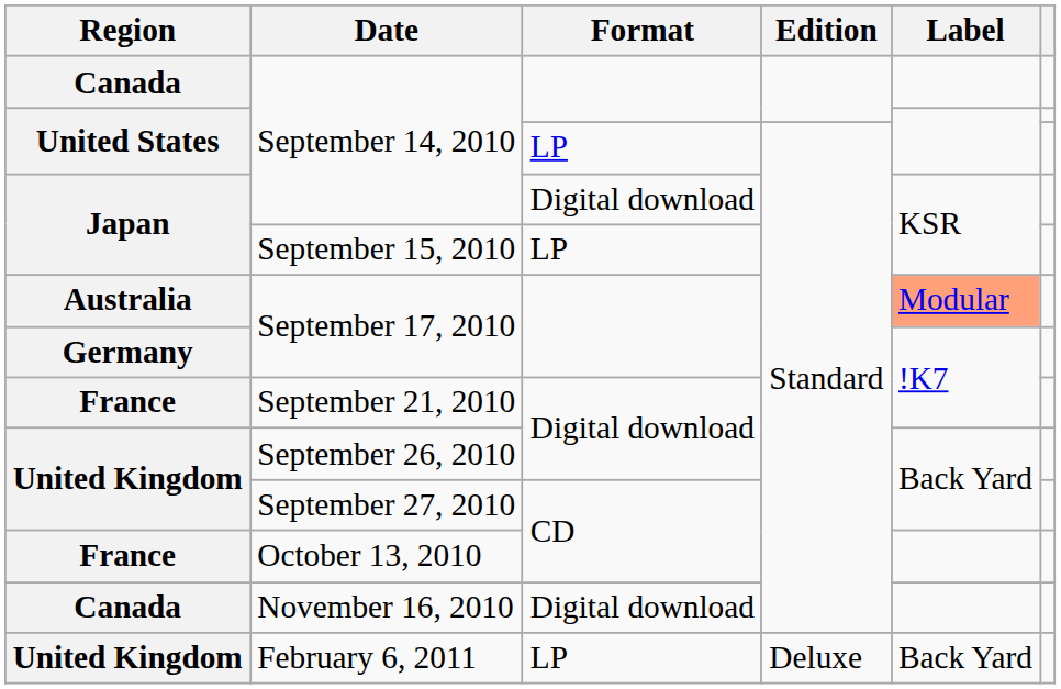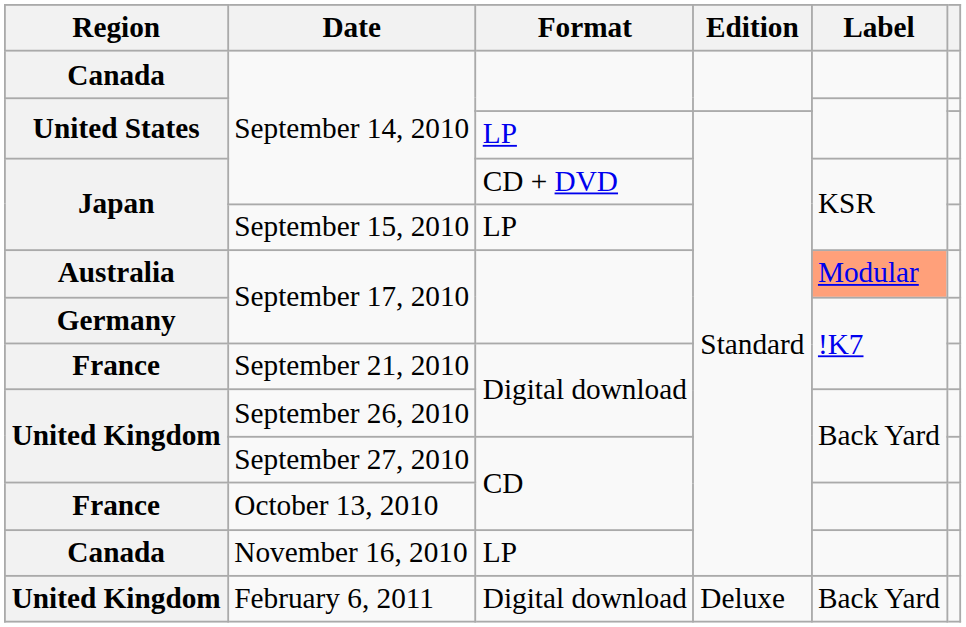Japan / September 14, 2010 | Format: Digital download -> CD + DVD
November 16, 2010 | Format: Digital download -> LP
February 6, 2011 | Format: LP -> Digital download
